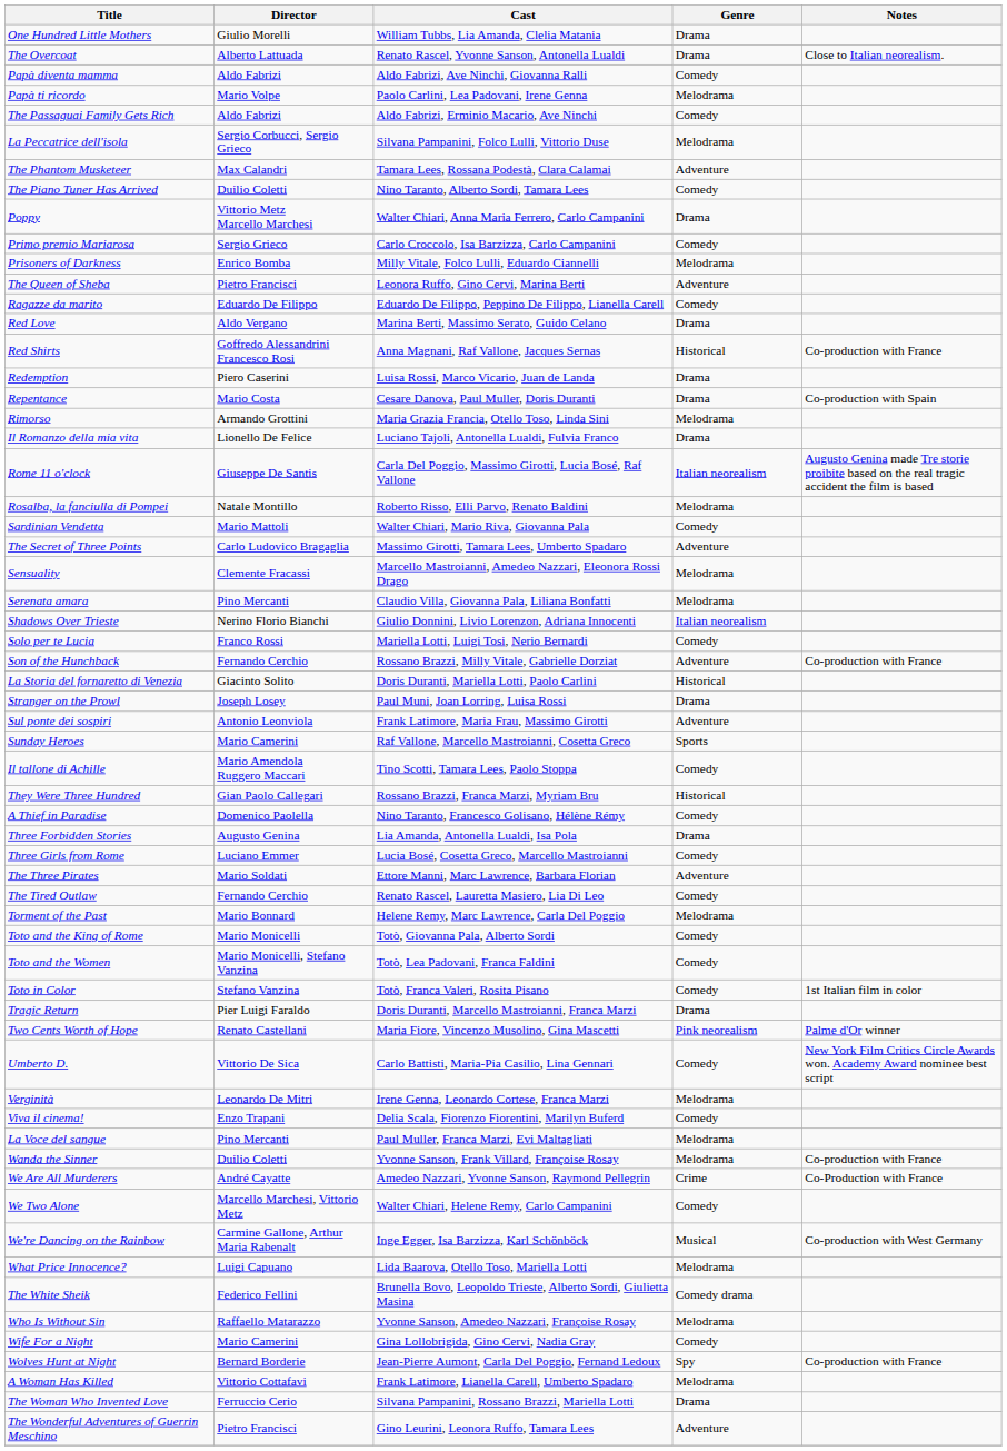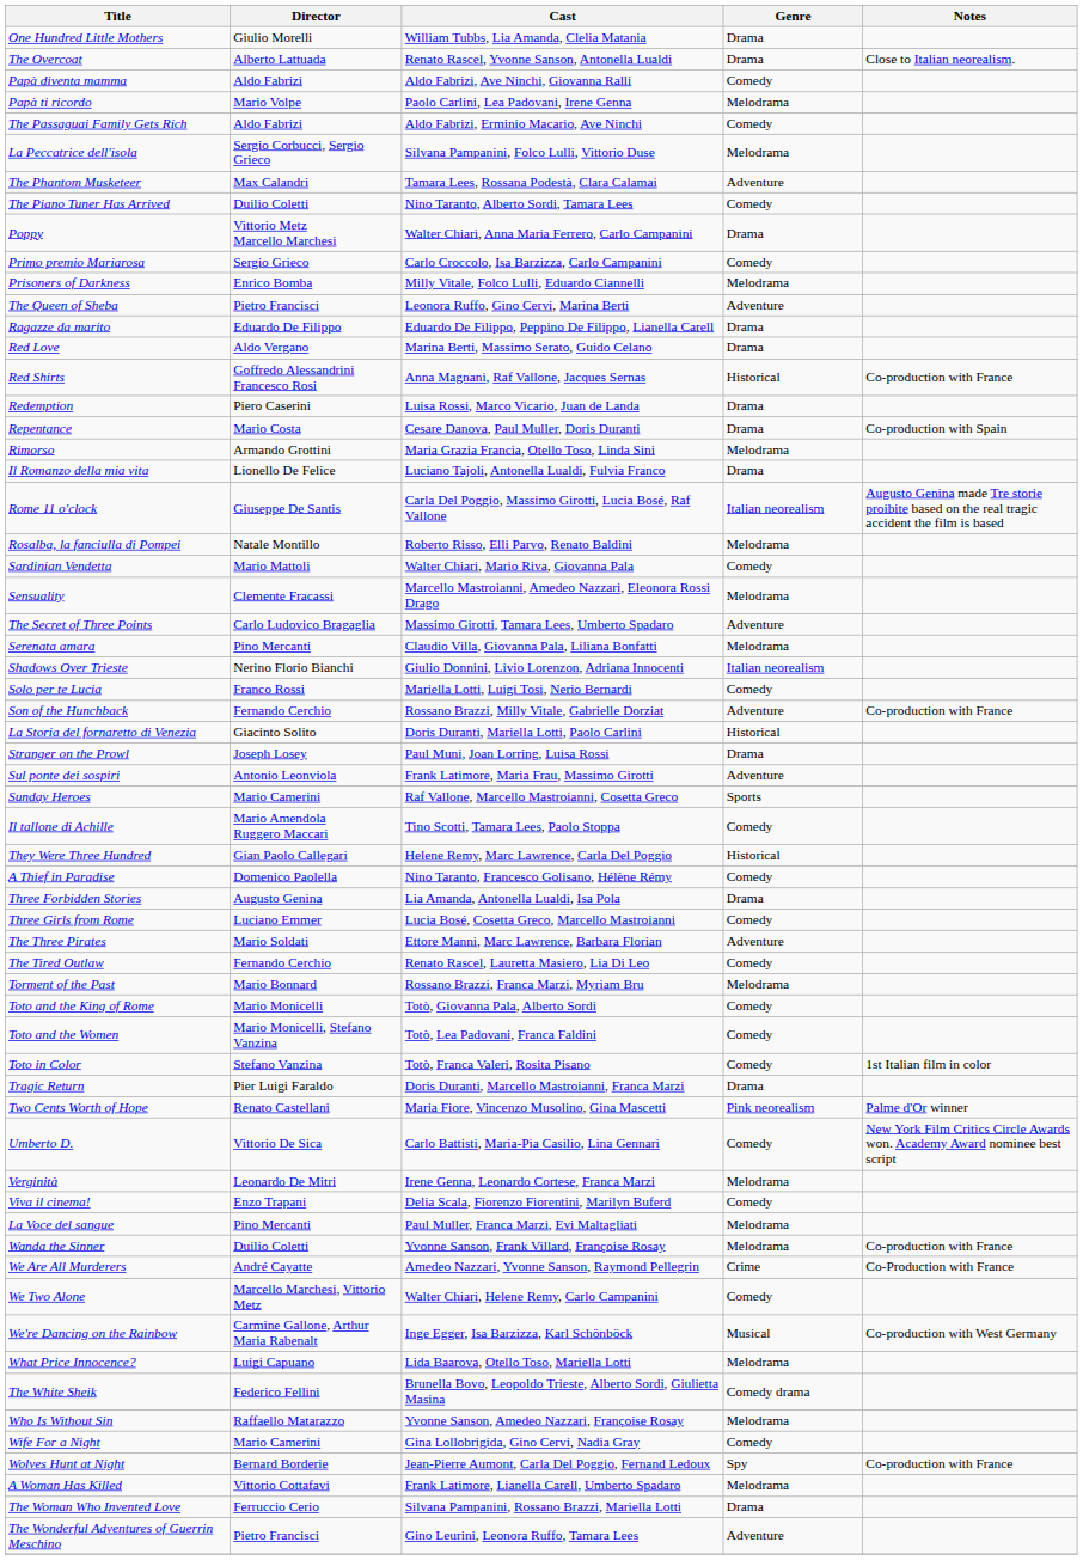Ragazze da marito | Genre: Comedy -> Drama
rows swapped: The Secret of Three Points <-> Sensuality
They Were Three Hundred | Cast: Rossano Brazzi, Franca Marzi, Myriam Bru -> Helene Remy, Marc Lawrence, Carla Del Poggio
Torment of the Past | Cast: Helene Remy, Marc Lawrence, Carla Del Poggio -> Rossano Brazzi, Franca Marzi, Myriam Bru
